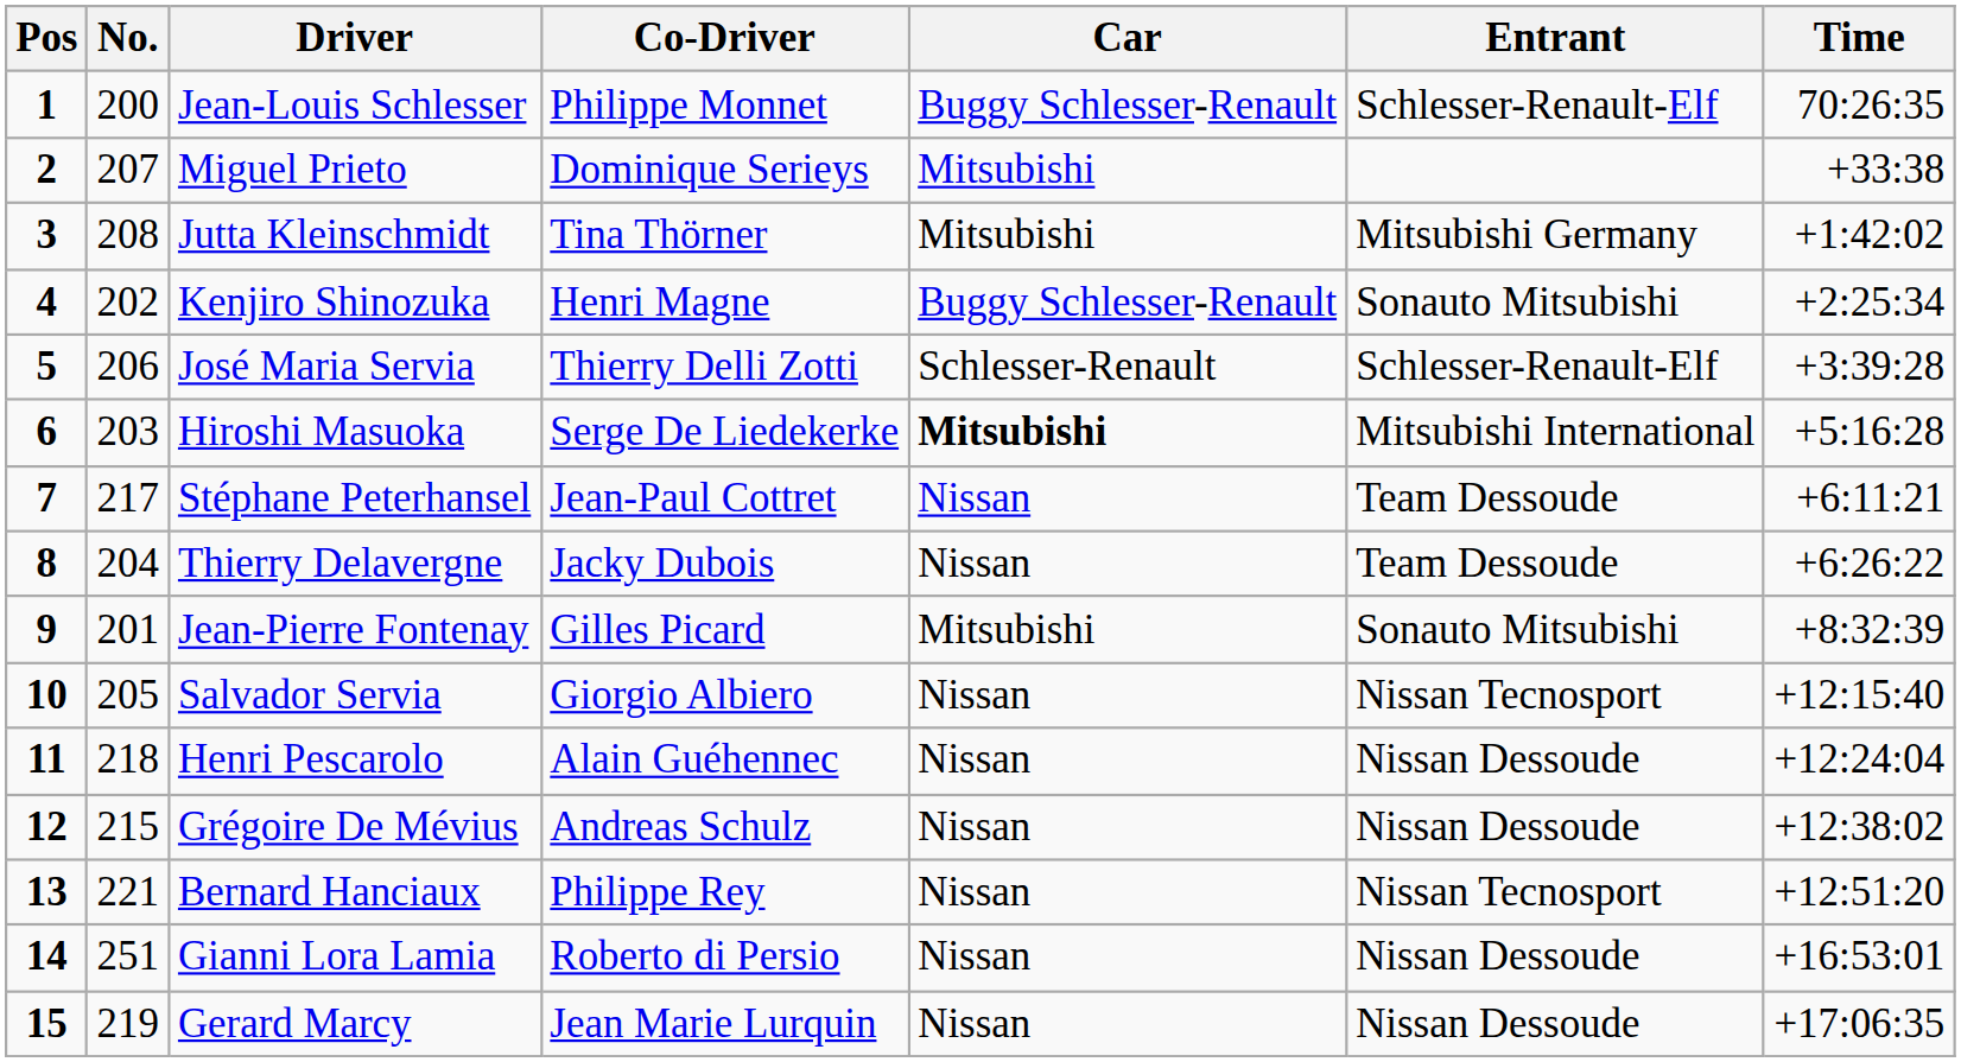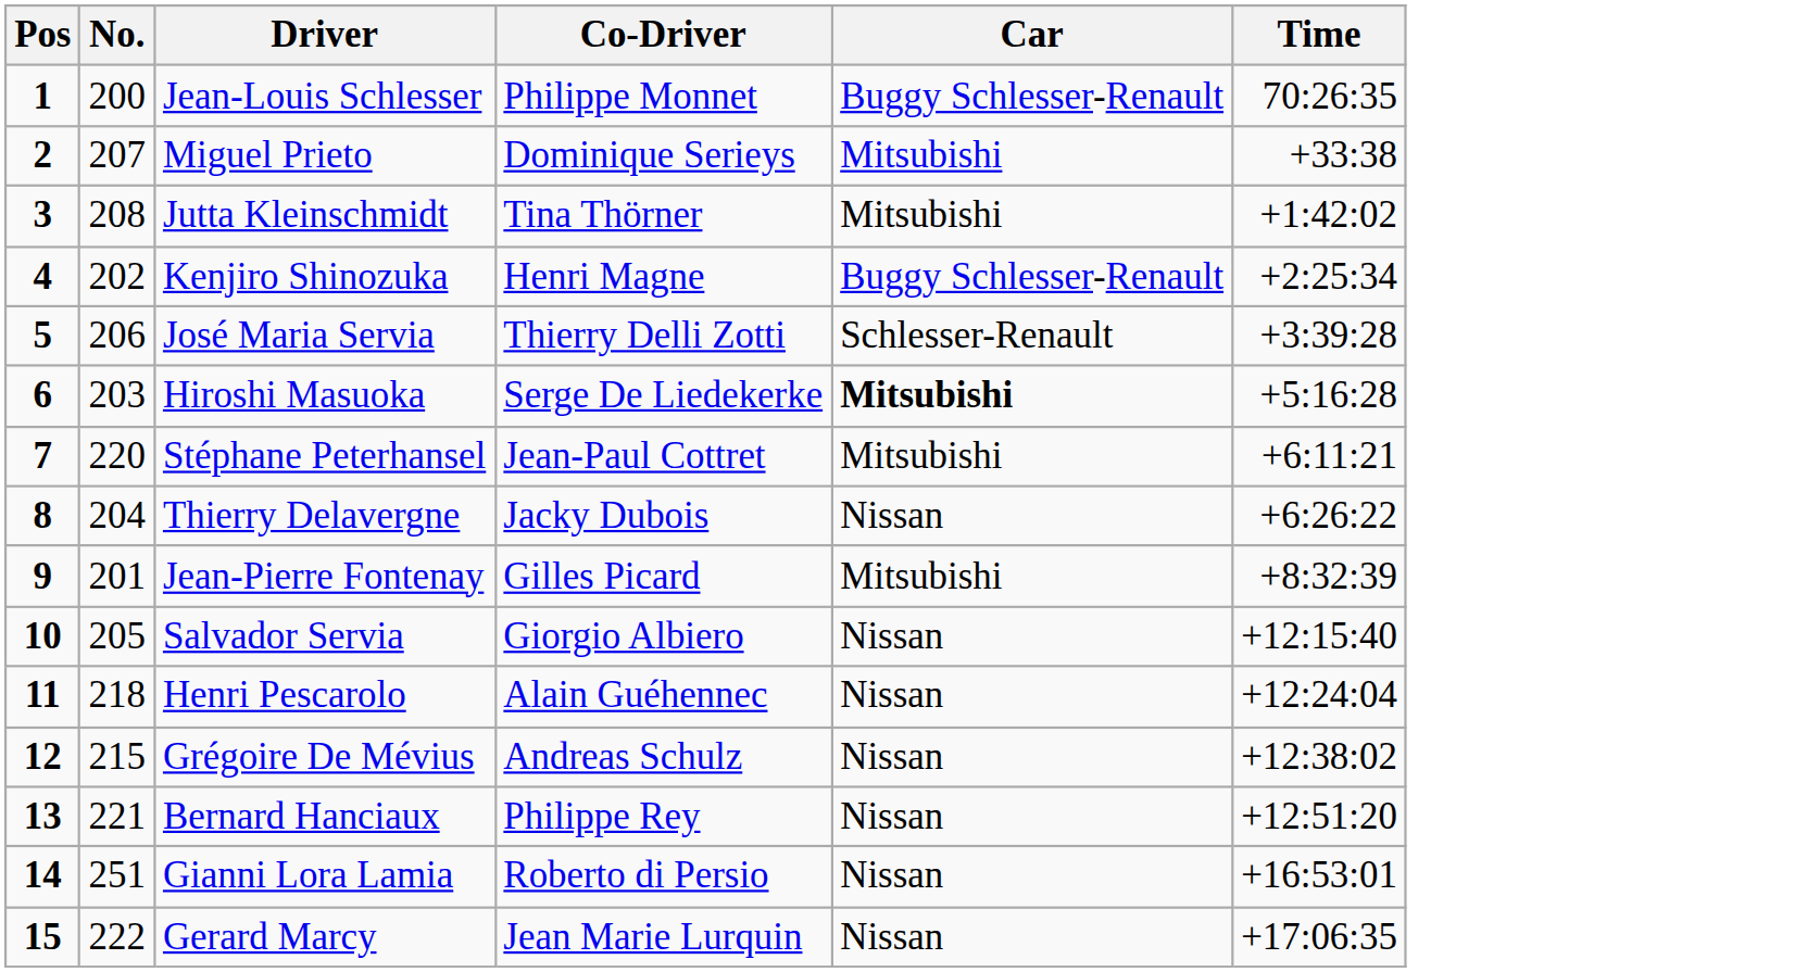- column: Entrant | Schlesser-Renault-Elf | Mitsubishi Germany | Sonauto Mitsubishi | Schlesser-Renault-Elf | Mitsubishi International | Team Dessoude | Team Dessoude | Sonauto Mitsubishi | Nissan Tecnosport | Nissan Dessoude | Nissan Dessoude | Nissan Tecnosport | Nissan Dessoude | Nissan Dessoude
Stéphane Peterhansel | No.: 217 -> 220
Stéphane Peterhansel | Car: Nissan -> Mitsubishi
Gerard Marcy | No.: 219 -> 222
